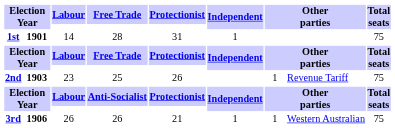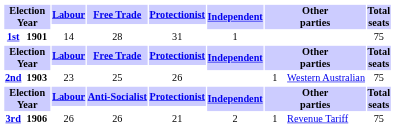2nd | column 10: Revenue Tariff -> Western Australian
3rd | Independent: 1 -> 2
3rd | column 10: Western Australian -> Revenue Tariff
